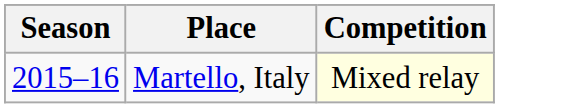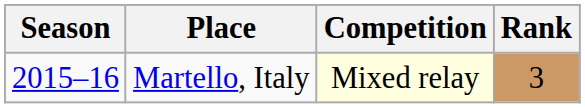+ column: Rank | 3
